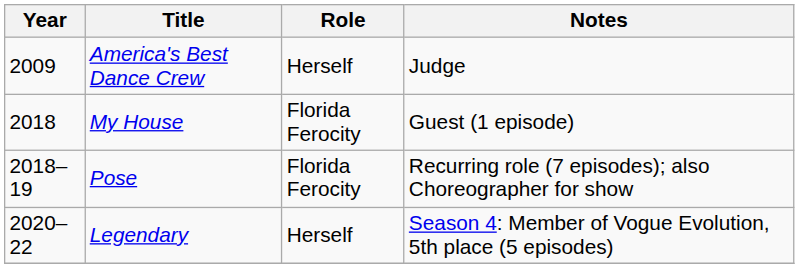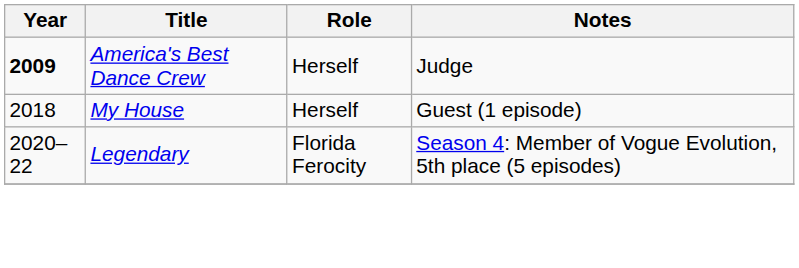America's Best Dance Crew | Year: normal -> bold
My House | Role: Florida Ferocity -> Herself
- row: 2018–19 | Pose | Florida Ferocity | Recurring role (7 episodes); also Choreographer for show
Legendary | Role: Herself -> Florida Ferocity
